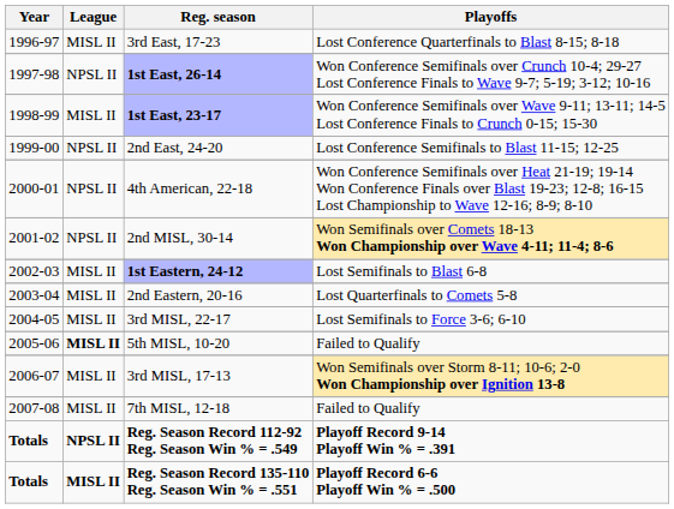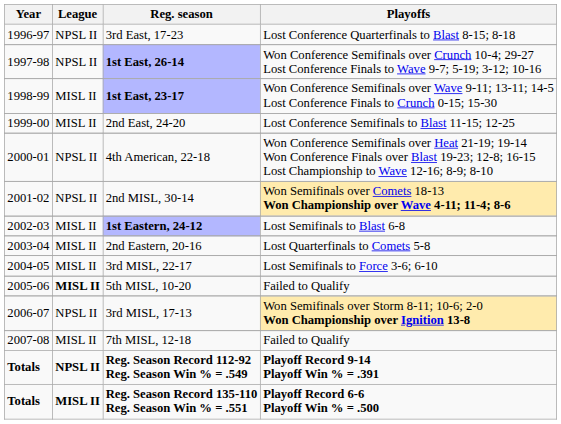3rd East, 17-23 | League: MISL II -> NPSL II
2nd East, 24-20 | League: NPSL II -> MISL II
3rd MISL, 17-13 | League: MISL II -> NPSL II
